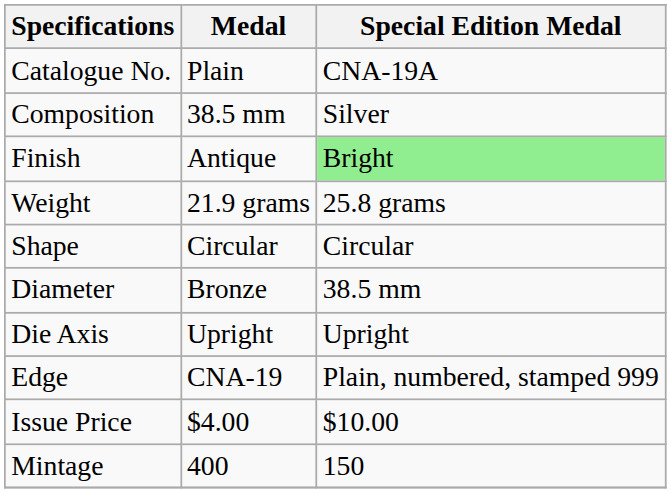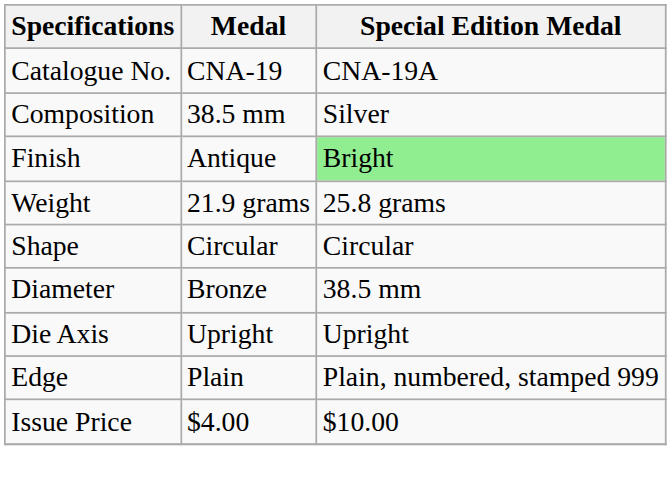Catalogue No. | Medal: Plain -> CNA-19
Edge | Medal: CNA-19 -> Plain
- row: Mintage | 400 | 150
